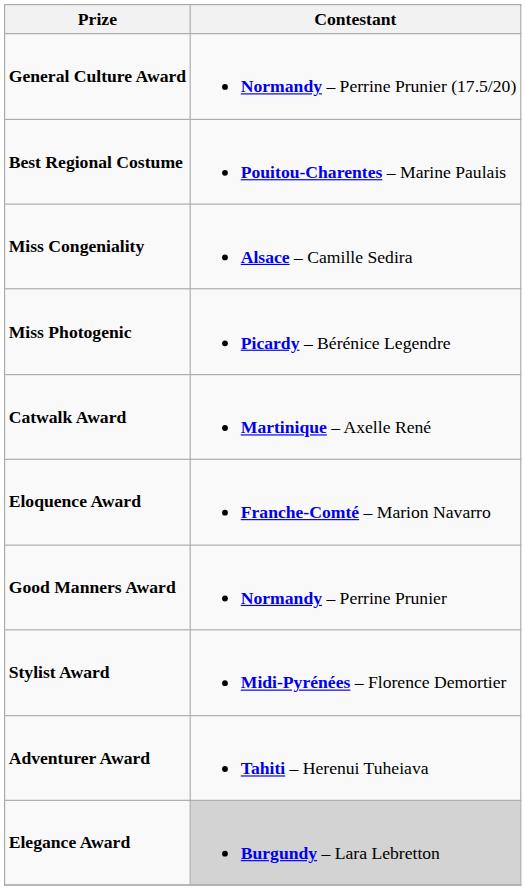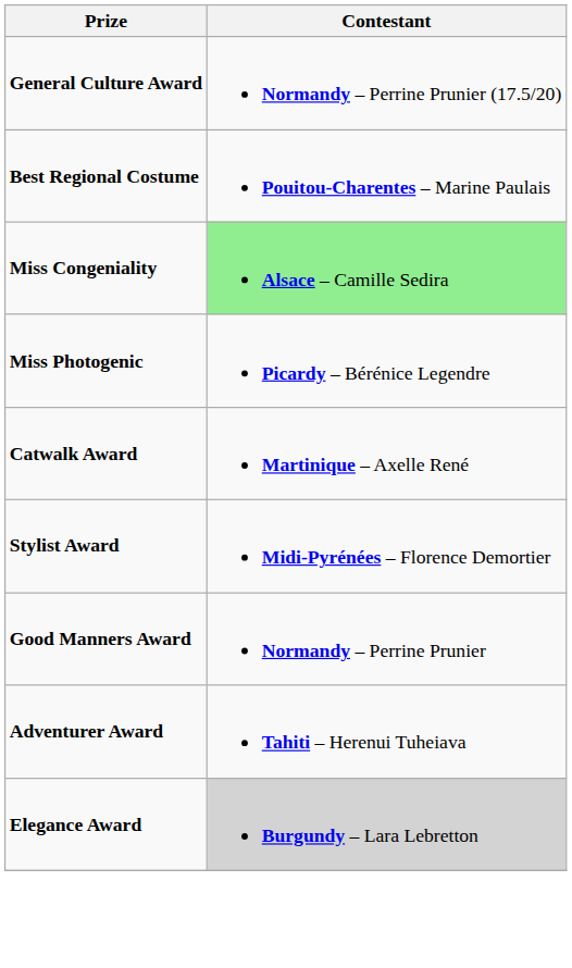Miss Congeniality | Contestant: no background -> lightgreen background
- row: Eloquence Award | Franche-Comté – Marion Navarro
rows swapped: Good Manners Award <-> Stylist Award
